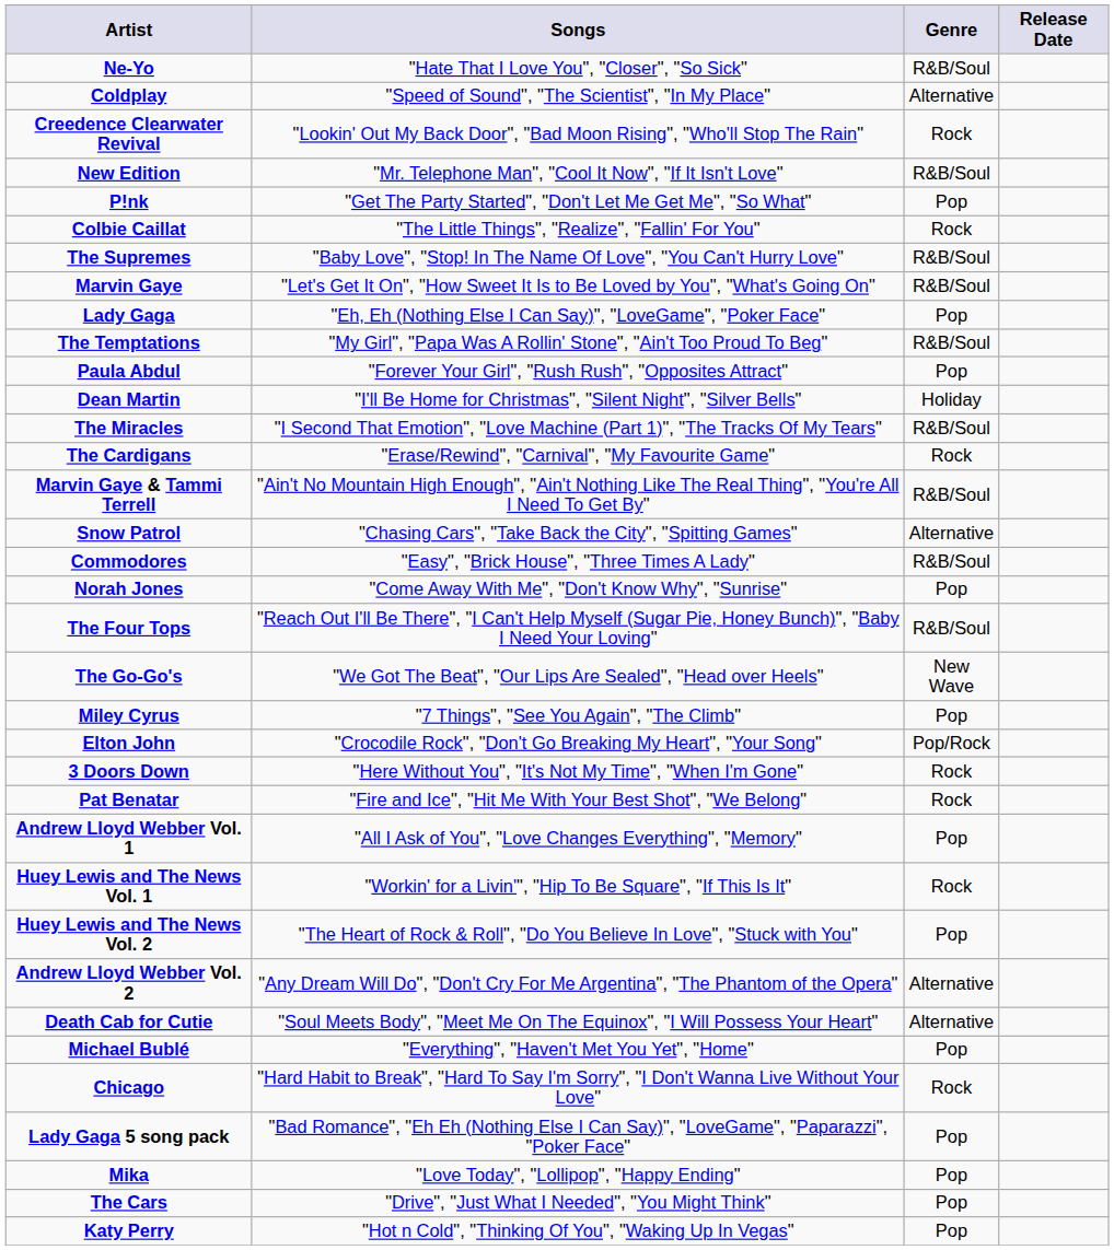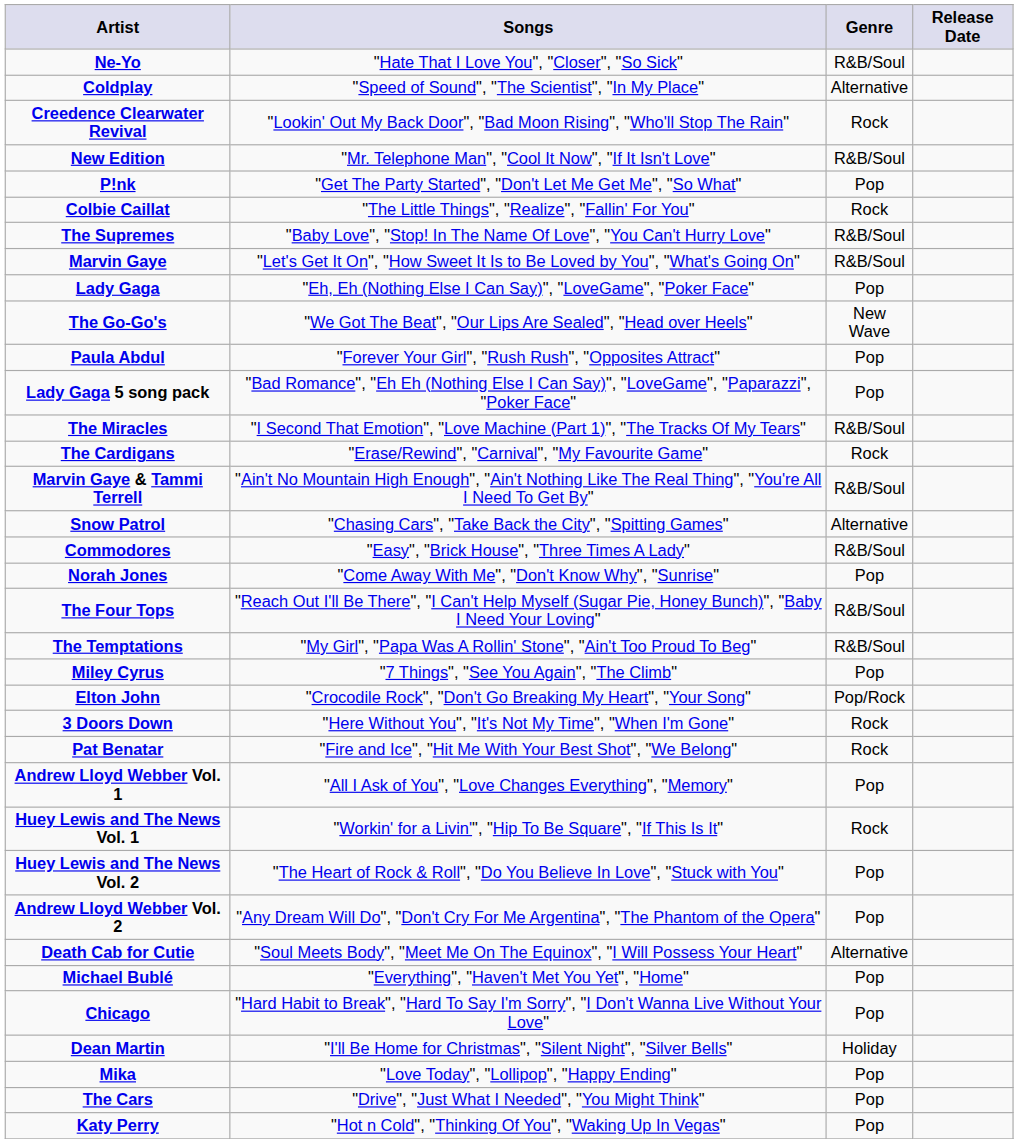rows swapped: The Temptations <-> The Go-Go's
rows swapped: Dean Martin <-> Lady Gaga 5 song pack
Andrew Lloyd Webber Vol. 2 | Genre: Alternative -> Pop
Chicago | Genre: Rock -> Pop
